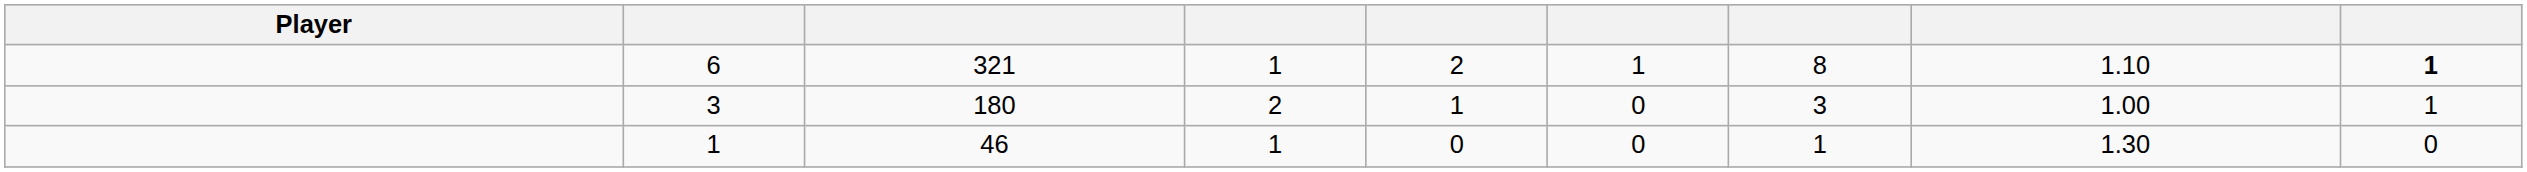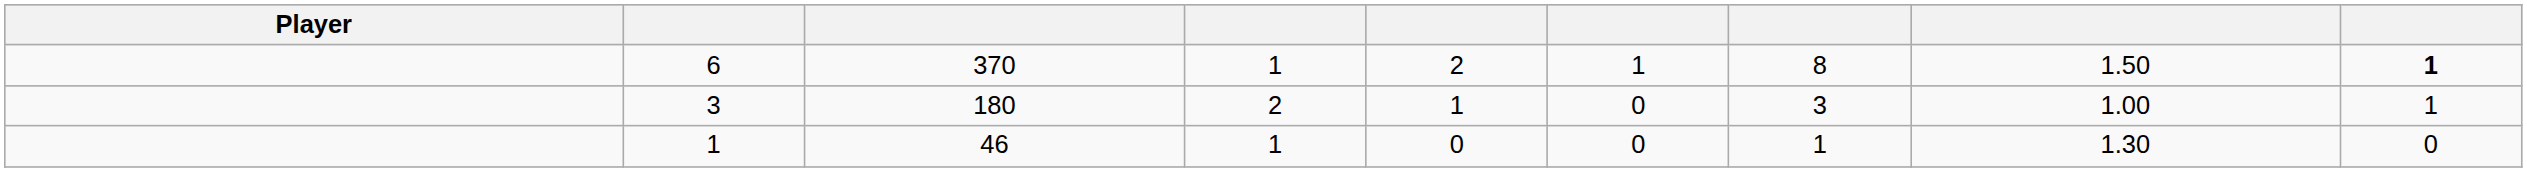6 | column 3: 321 -> 370
6 | column 8: 1.10 -> 1.50
